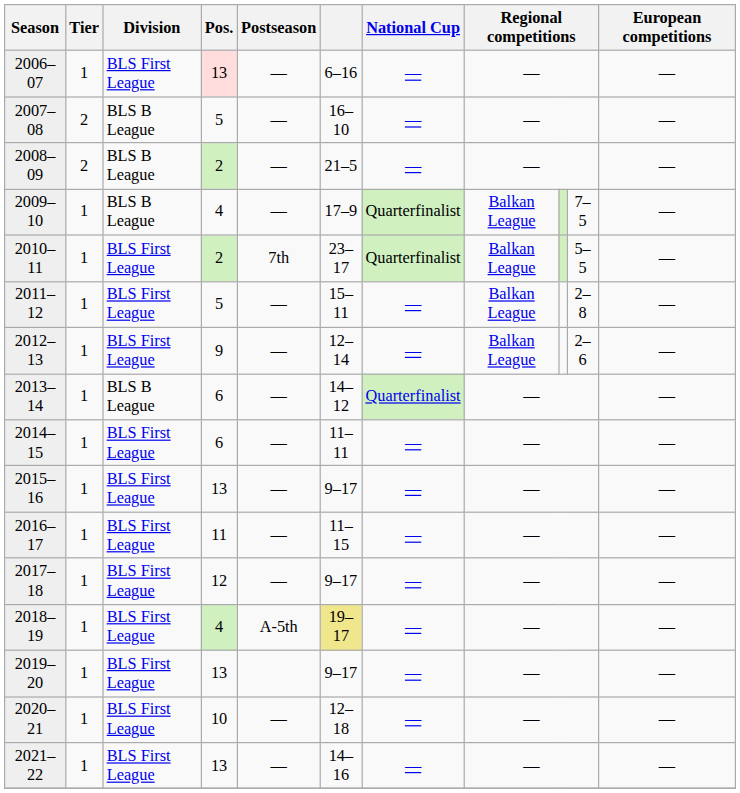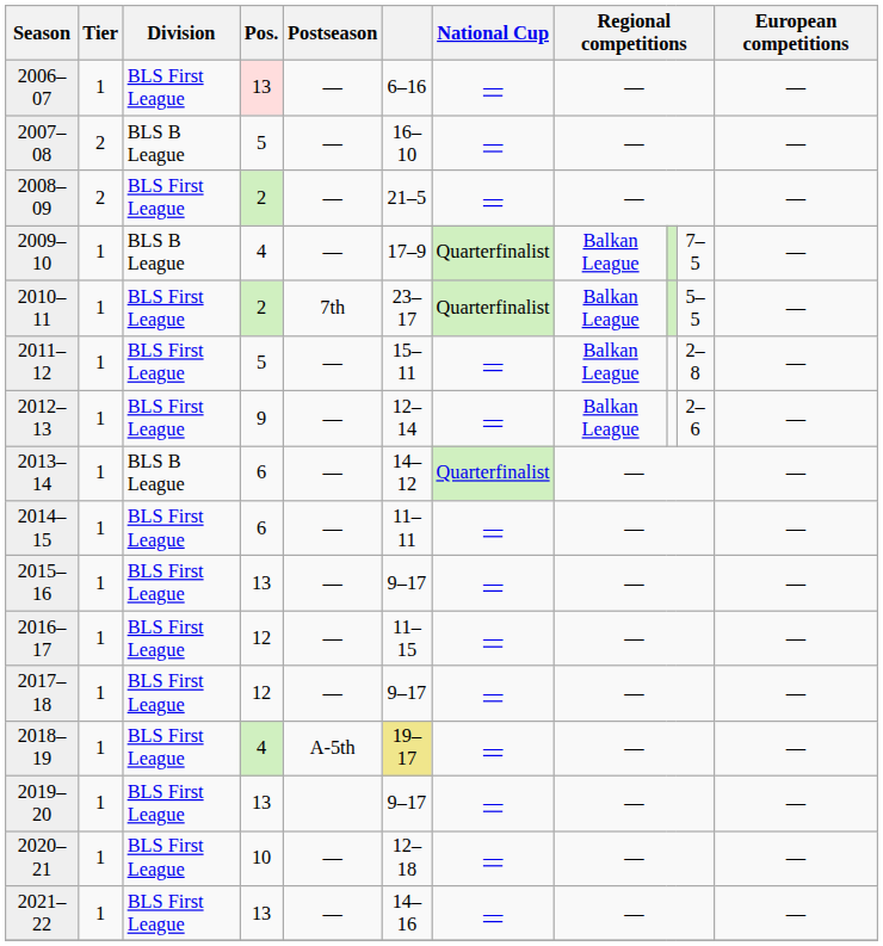2008–09 | Division: BLS B League -> BLS First League
2016–17 | Pos.: 11 -> 12
